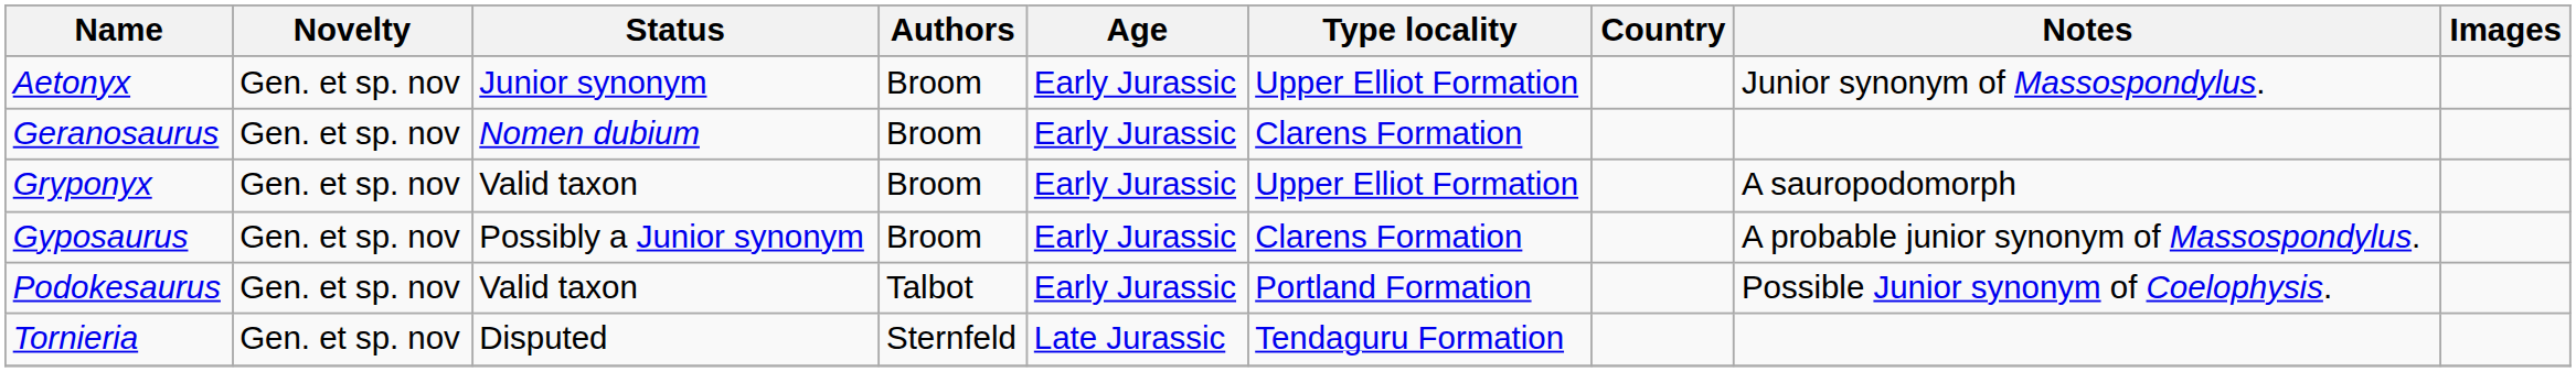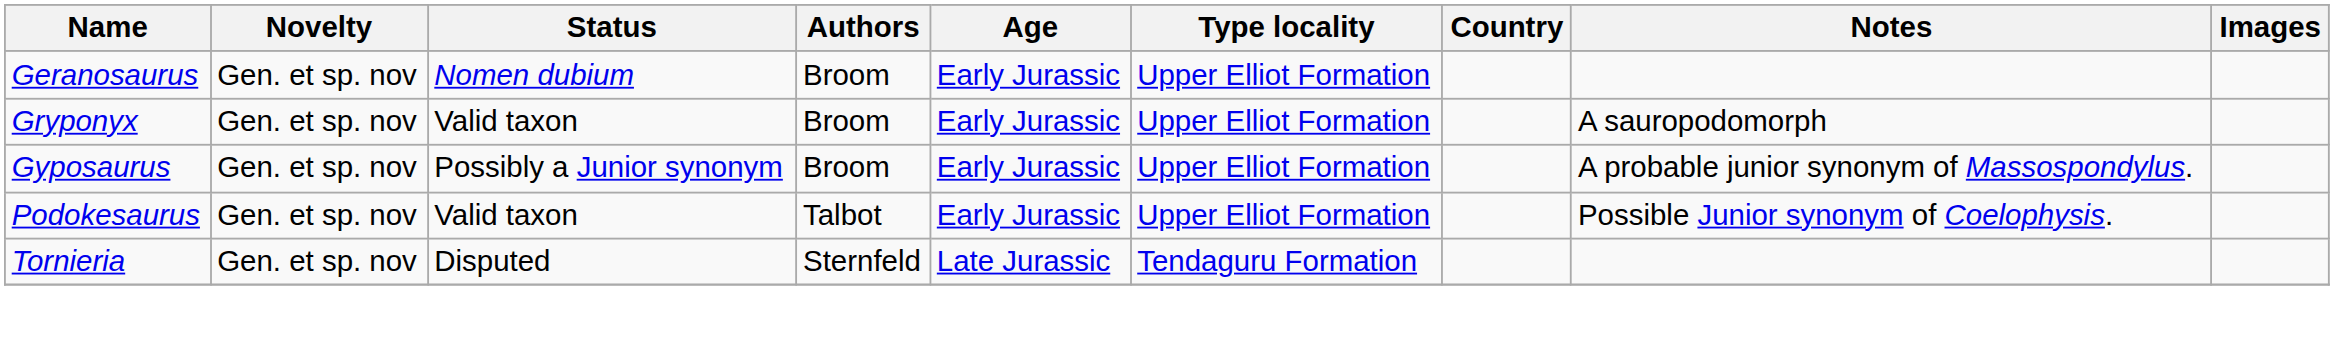- row: Aetonyx | Gen. et sp. nov | Junior synonym | Broom | Early Jurassic | Upper Elliot Formation | Junior synonym of Massospondylus.
Geranosaurus | Type locality: Clarens Formation -> Upper Elliot Formation
Gyposaurus | Type locality: Clarens Formation -> Upper Elliot Formation
Podokesaurus | Type locality: Portland Formation -> Upper Elliot Formation
